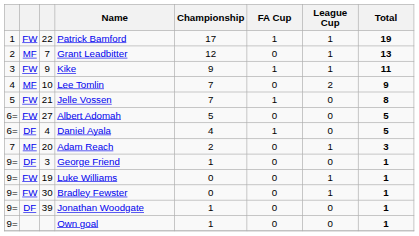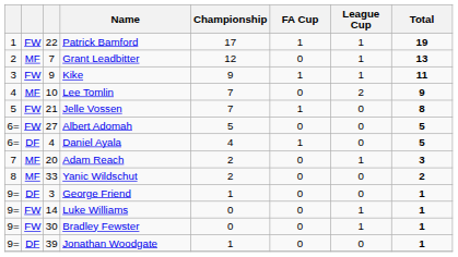+ row: 8 | MF | 33 | Yanic Wildschut | 2 | 0 | 0 | 2
Luke Williams | column 3: 19 -> 14
- row: 9= | Own goal | 1 | 0 | 0 | 1
